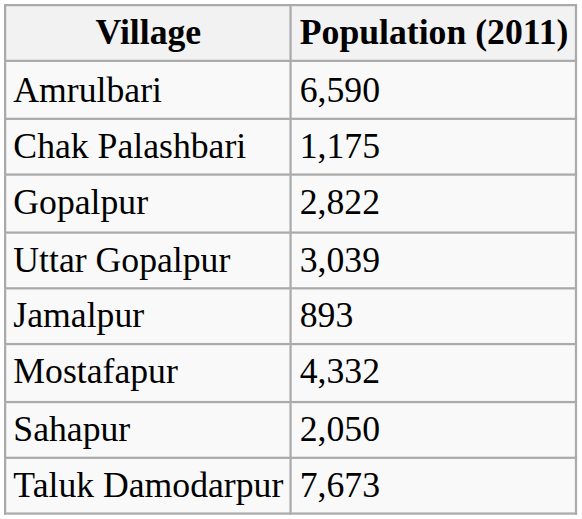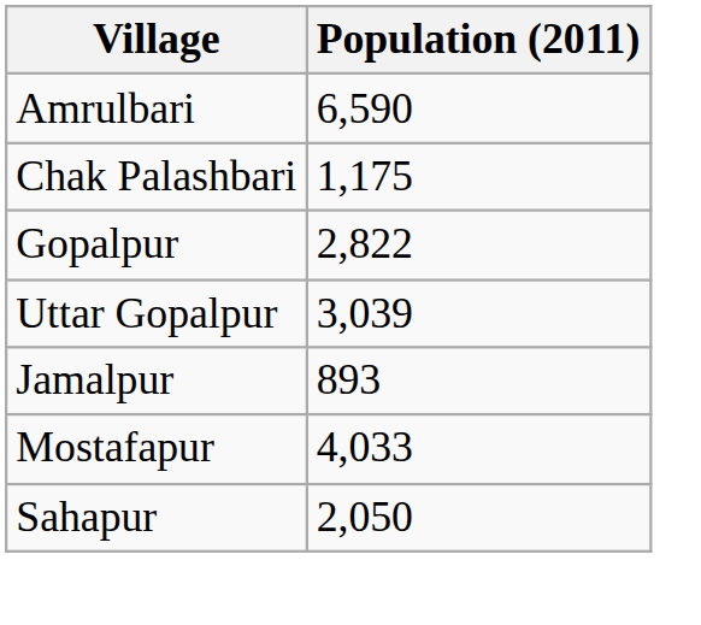Mostafapur | Population (2011): 4,332 -> 4,033
- row: Taluk Damodarpur | 7,673
